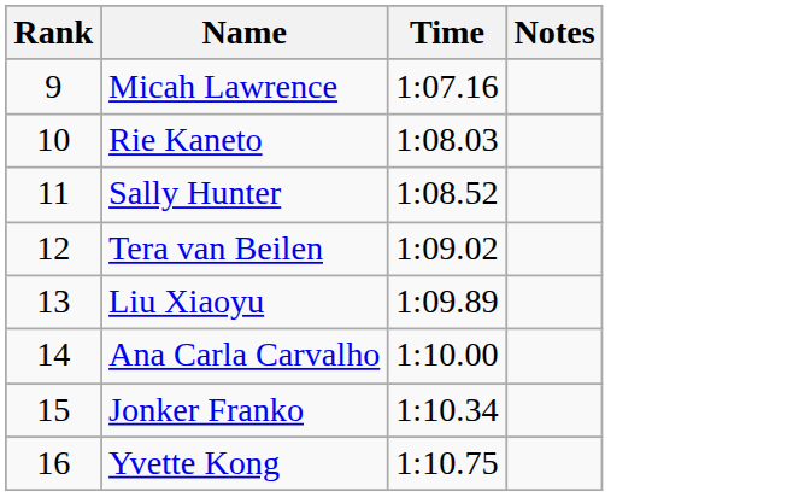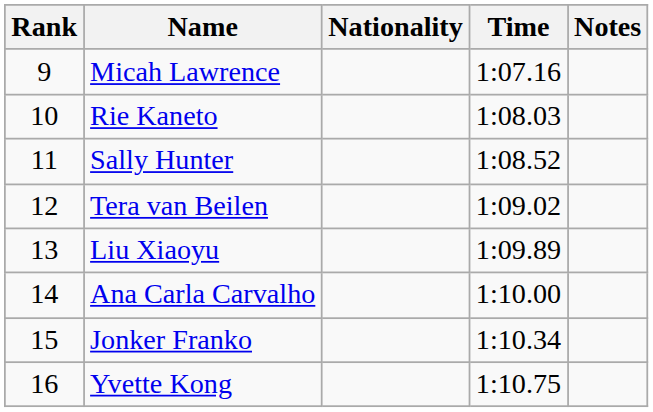+ column: Nationality
